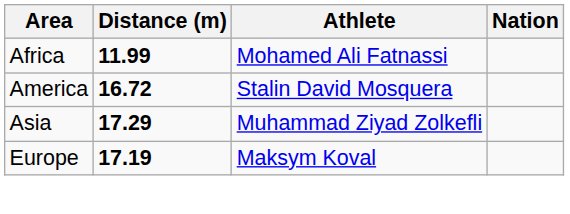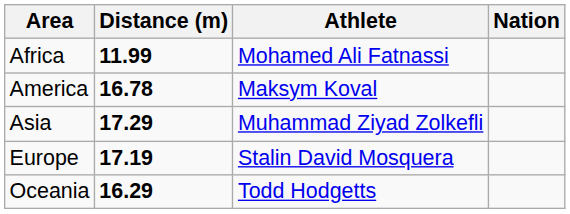America | Distance (m): 16.72 -> 16.78
America | Athlete: Stalin David Mosquera -> Maksym Koval
Europe | Athlete: Maksym Koval -> Stalin David Mosquera
+ row: Oceania | 16.29 | Todd Hodgetts
